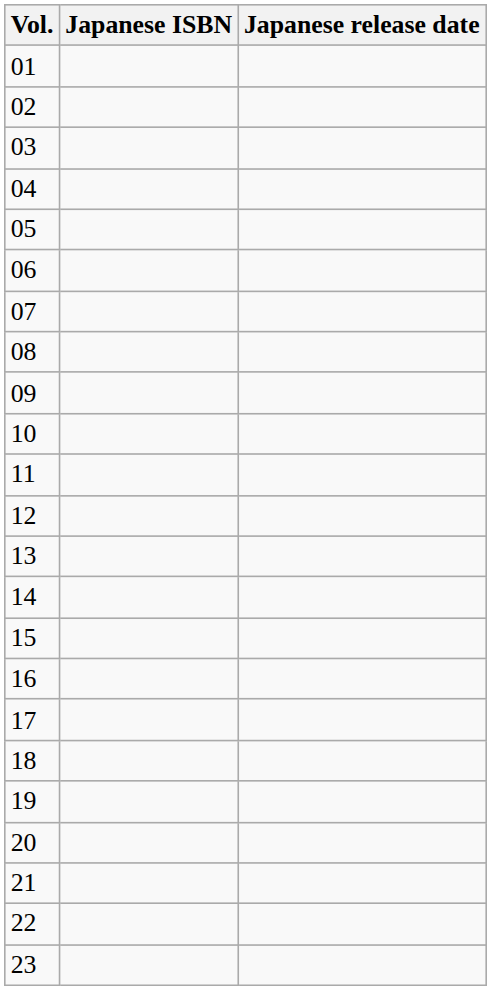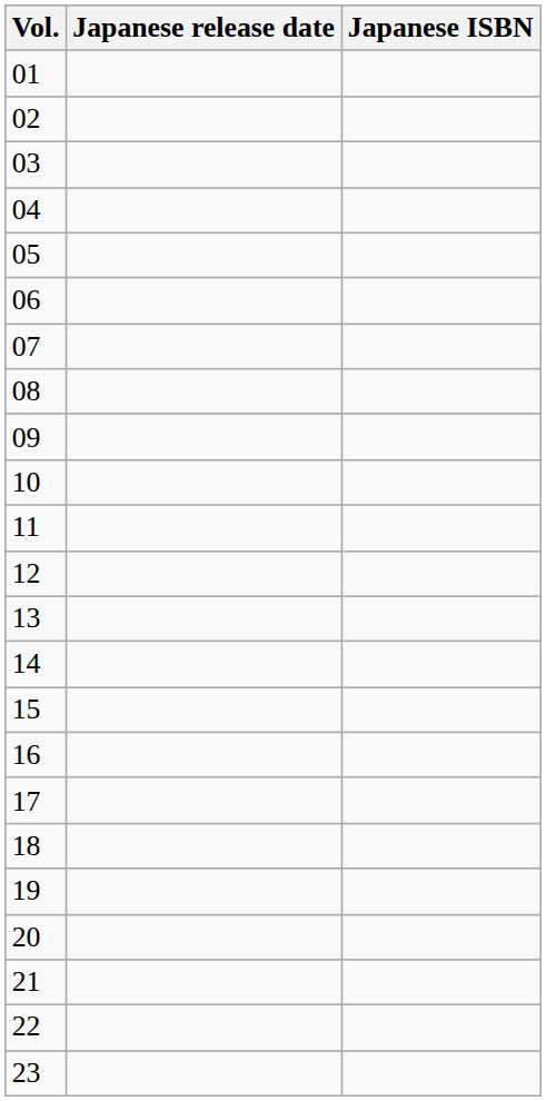columns swapped: Japanese release date <-> Japanese ISBN
